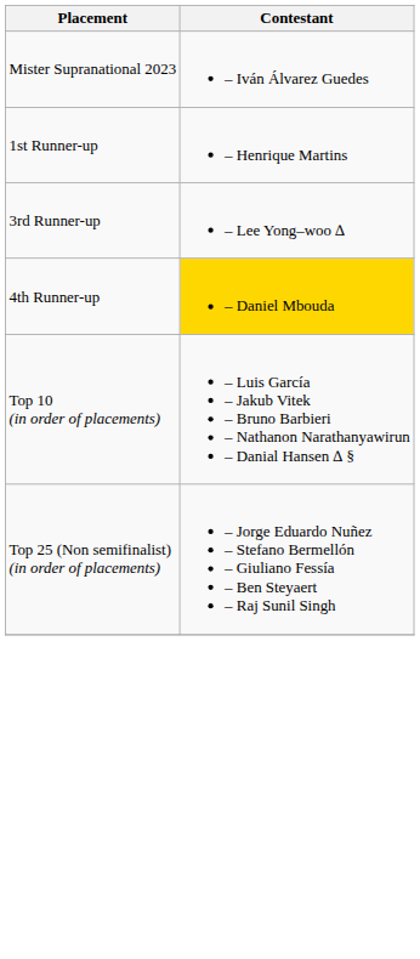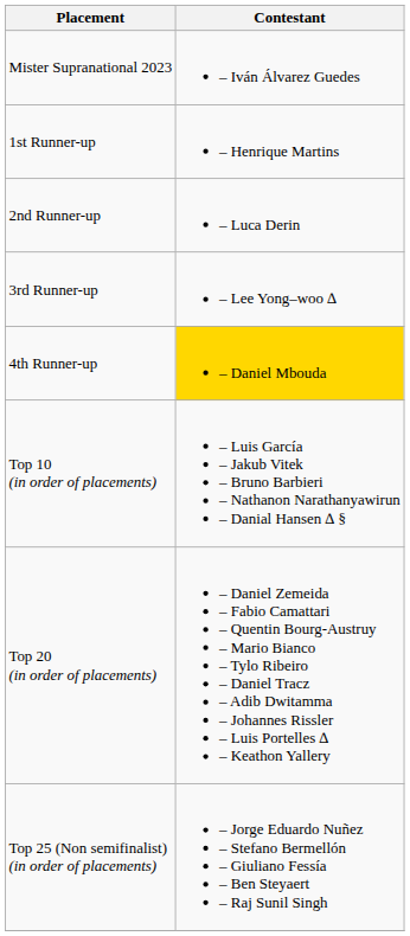+ row: 2nd Runner-up | – Luca Derin
+ row: Top 20 (in order of placements) | – Daniel Zemeida – Fabio Camattari – Quentin Bourg-Austruy – Mario Bianco – Tylo Ribeiro – Daniel Tracz – Adib Dwitamma – Johannes Rissler – Luis Portelles ∆ – Keathon Yallery
